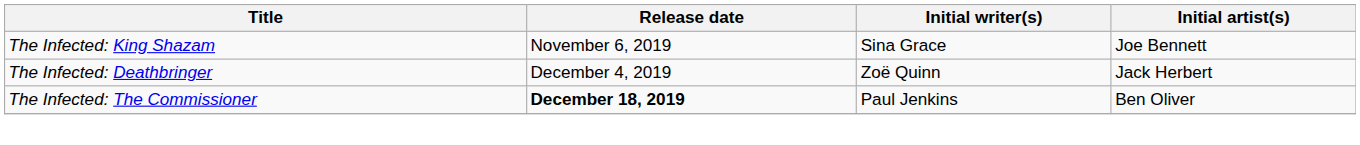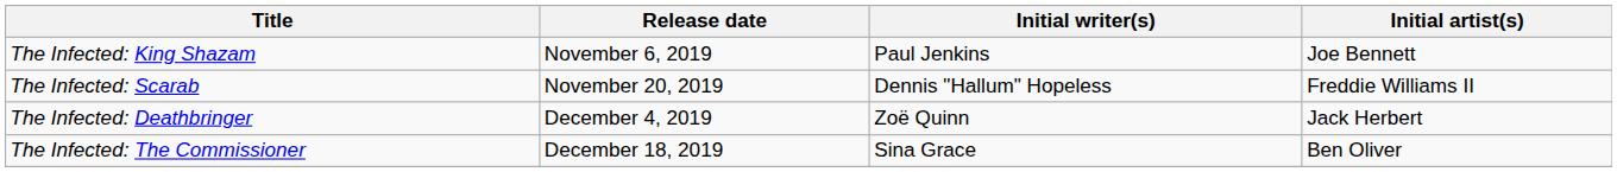The Infected: King Shazam | Initial writer(s): Sina Grace -> Paul Jenkins
+ row: The Infected: Scarab | November 20, 2019 | Dennis "Hallum" Hopeless | Freddie Williams II
The Infected: The Commissioner | Release date: bold -> normal
The Infected: The Commissioner | Initial writer(s): Paul Jenkins -> Sina Grace
